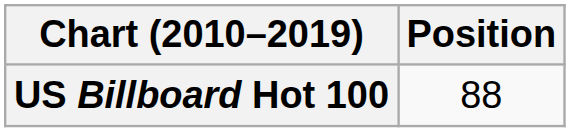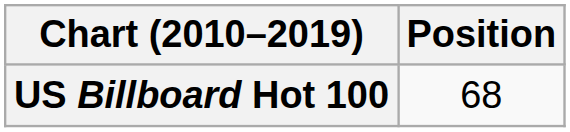US Billboard Hot 100 | Position: 88 -> 68
